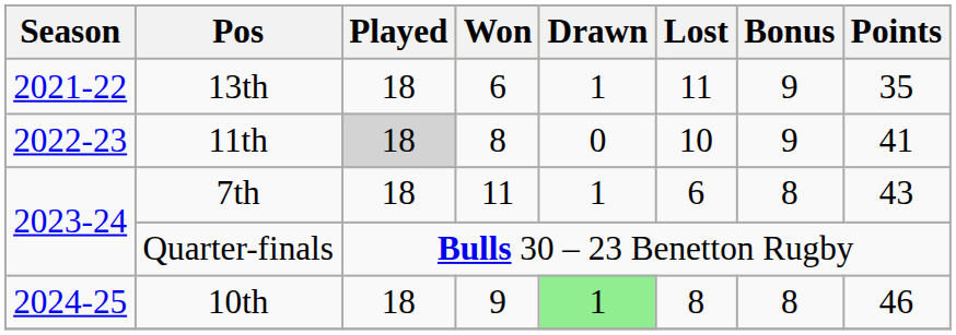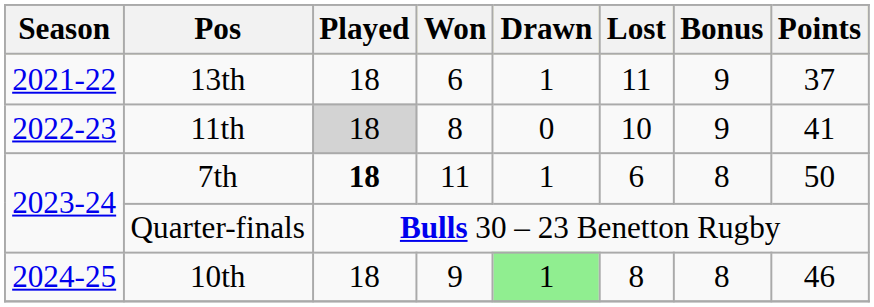13th | Points: 35 -> 37
7th | Played: normal -> bold
7th | Points: 43 -> 50
